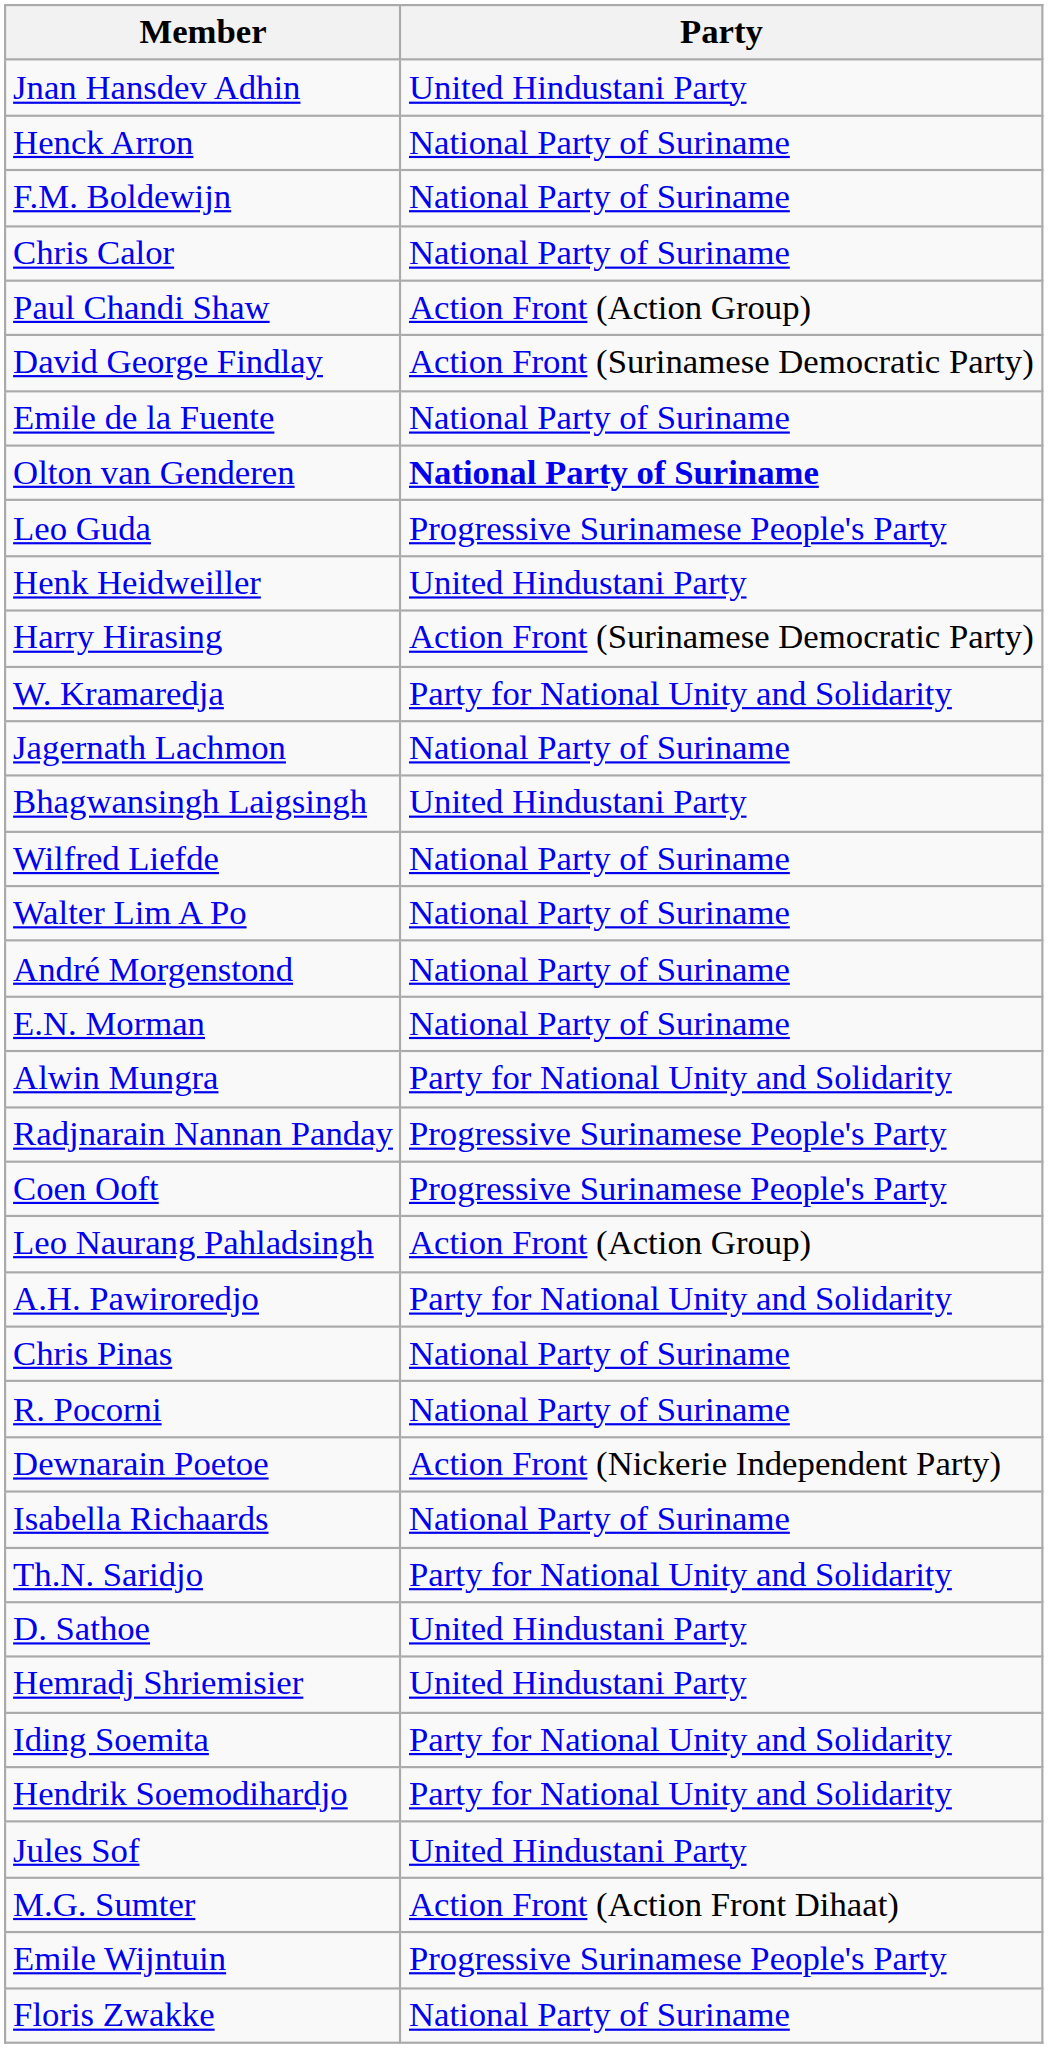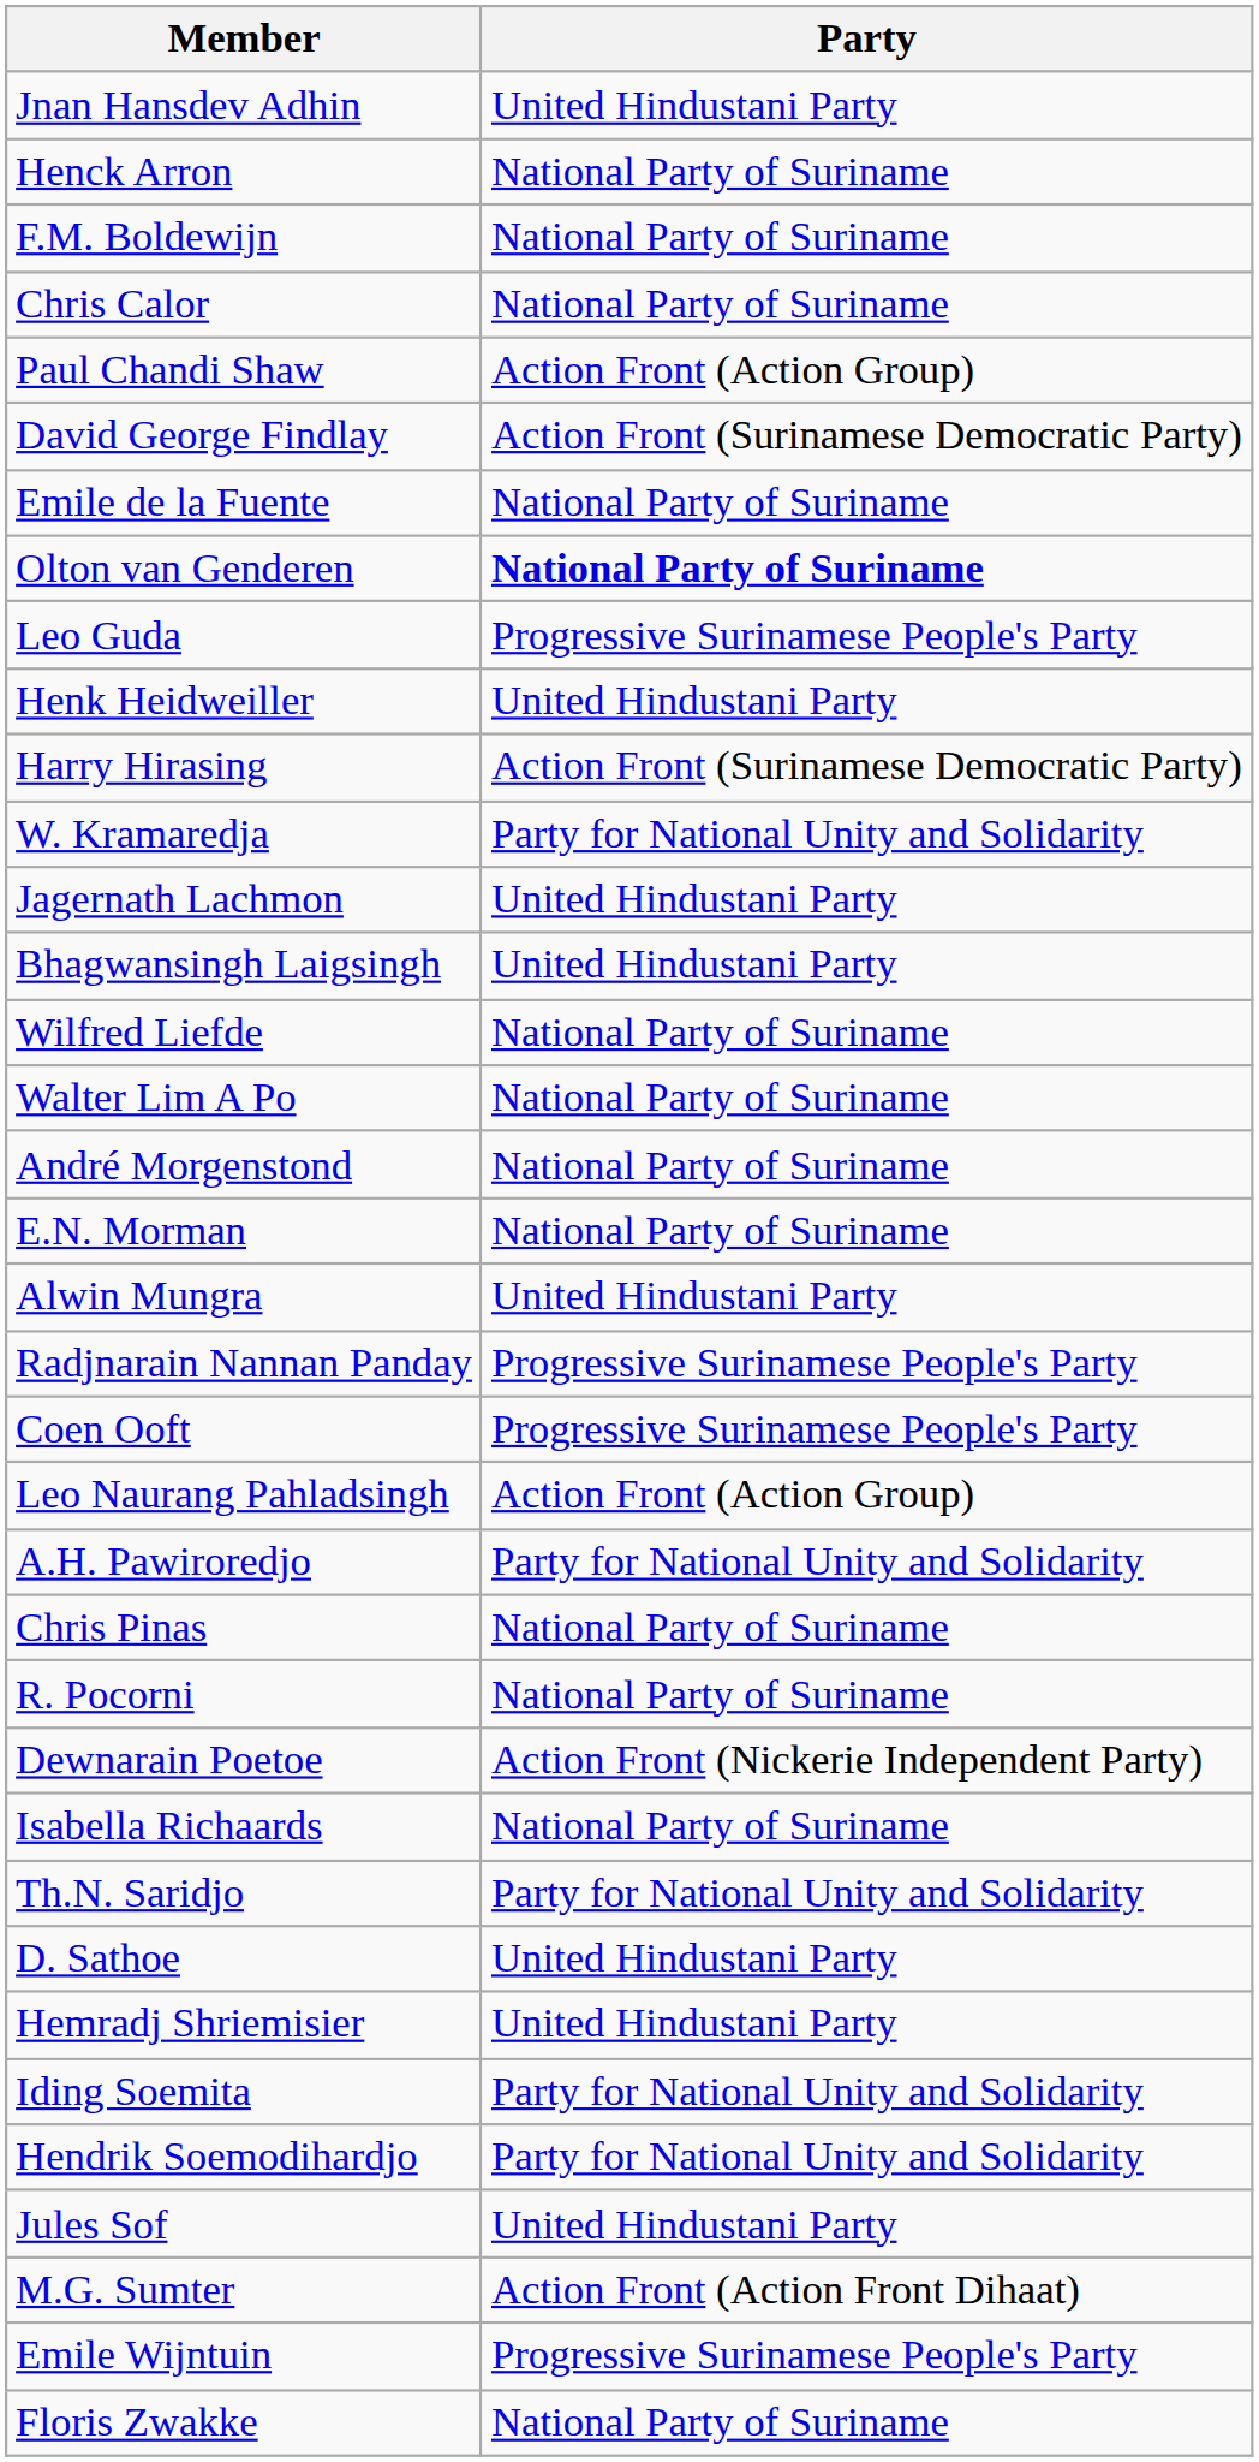Jagernath Lachmon | Party: National Party of Suriname -> United Hindustani Party
Alwin Mungra | Party: Party for National Unity and Solidarity -> United Hindustani Party
